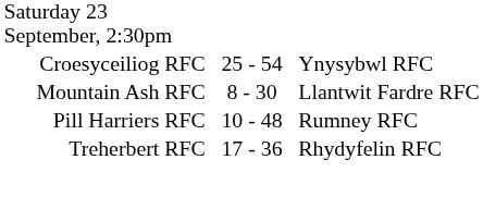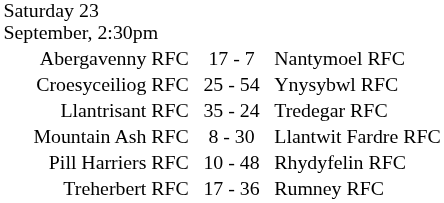+ row: Abergavenny RFC | 17 - 7 | Nantymoel RFC
+ row: Llantrisant RFC | 35 - 24 | Tredegar RFC
Pill Harriers RFC | column 3: Rumney RFC -> Rhydyfelin RFC
Treherbert RFC | column 3: Rhydyfelin RFC -> Rumney RFC
